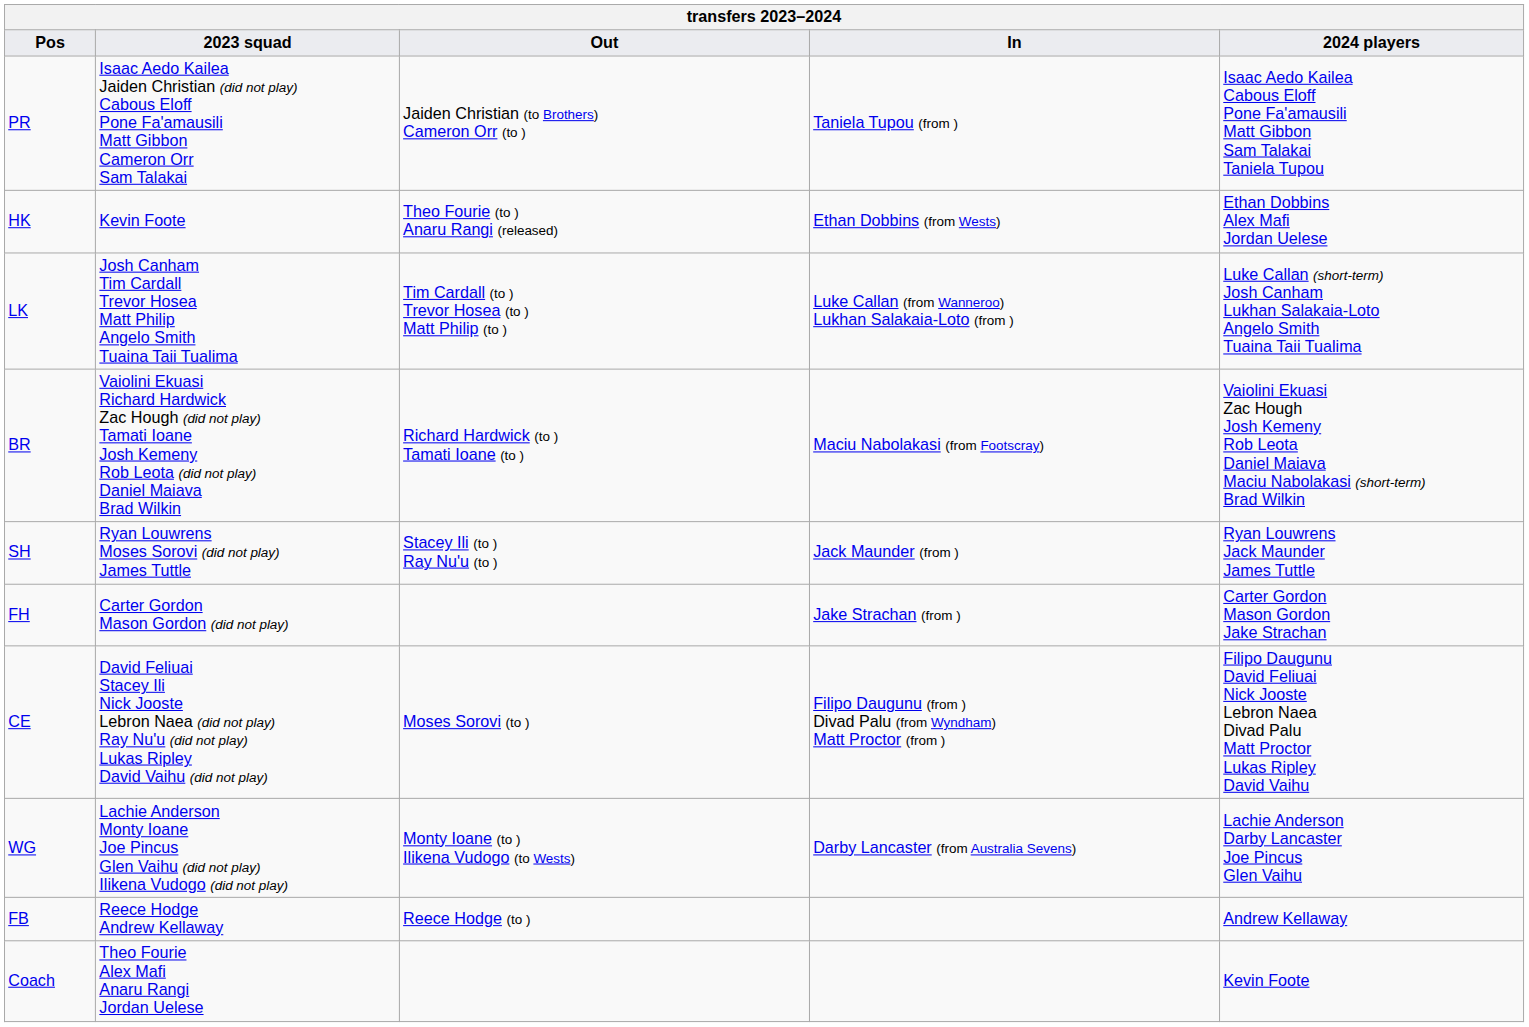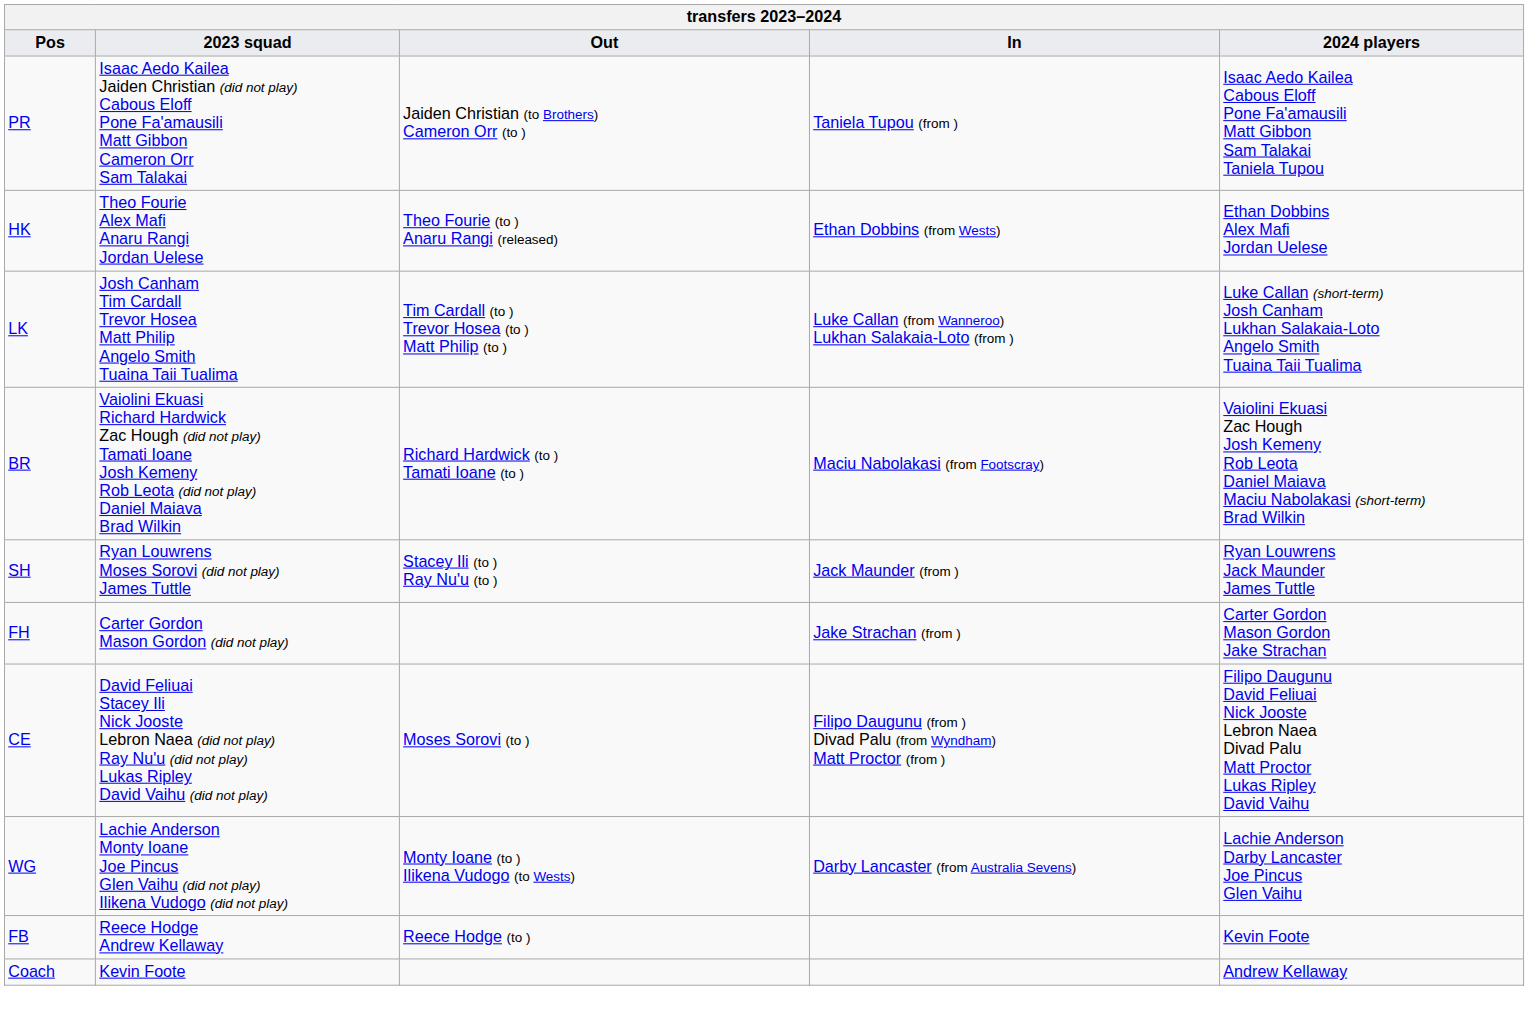HK | 2023 squad: Kevin Foote -> Theo Fourie Alex Mafi Anaru Rangi Jordan Uelese
FB | 2024 players: Andrew Kellaway -> Kevin Foote
Coach | 2023 squad: Theo Fourie Alex Mafi Anaru Rangi Jordan Uelese -> Kevin Foote
Coach | 2024 players: Kevin Foote -> Andrew Kellaway
